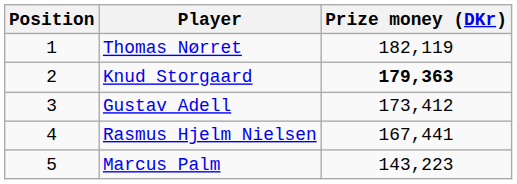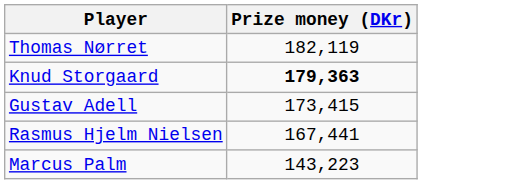- column: Position | 1 | 2 | 3 | 4 | 5
Gustav Adell | Prize money (DKr): 173,412 -> 173,415
